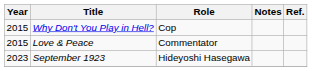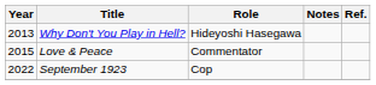Why Don't You Play in Hell? | Year: 2015 -> 2013
Why Don't You Play in Hell? | Role: Cop -> Hideyoshi Hasegawa
September 1923 | Year: 2023 -> 2022
September 1923 | Role: Hideyoshi Hasegawa -> Cop
